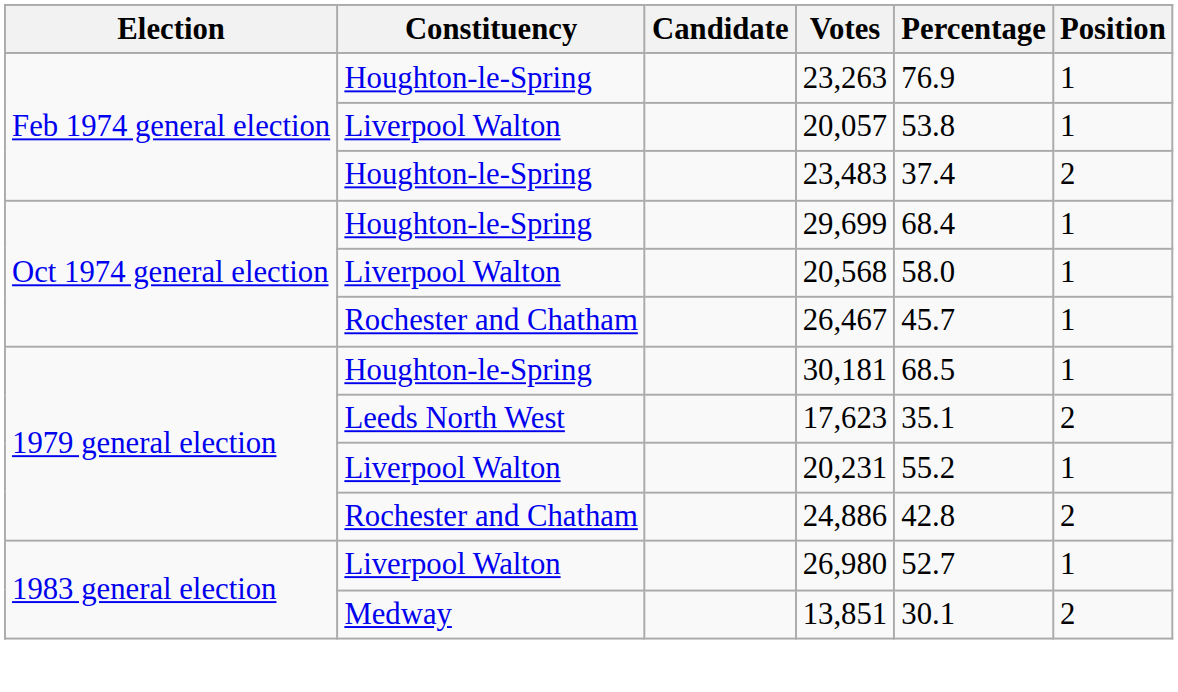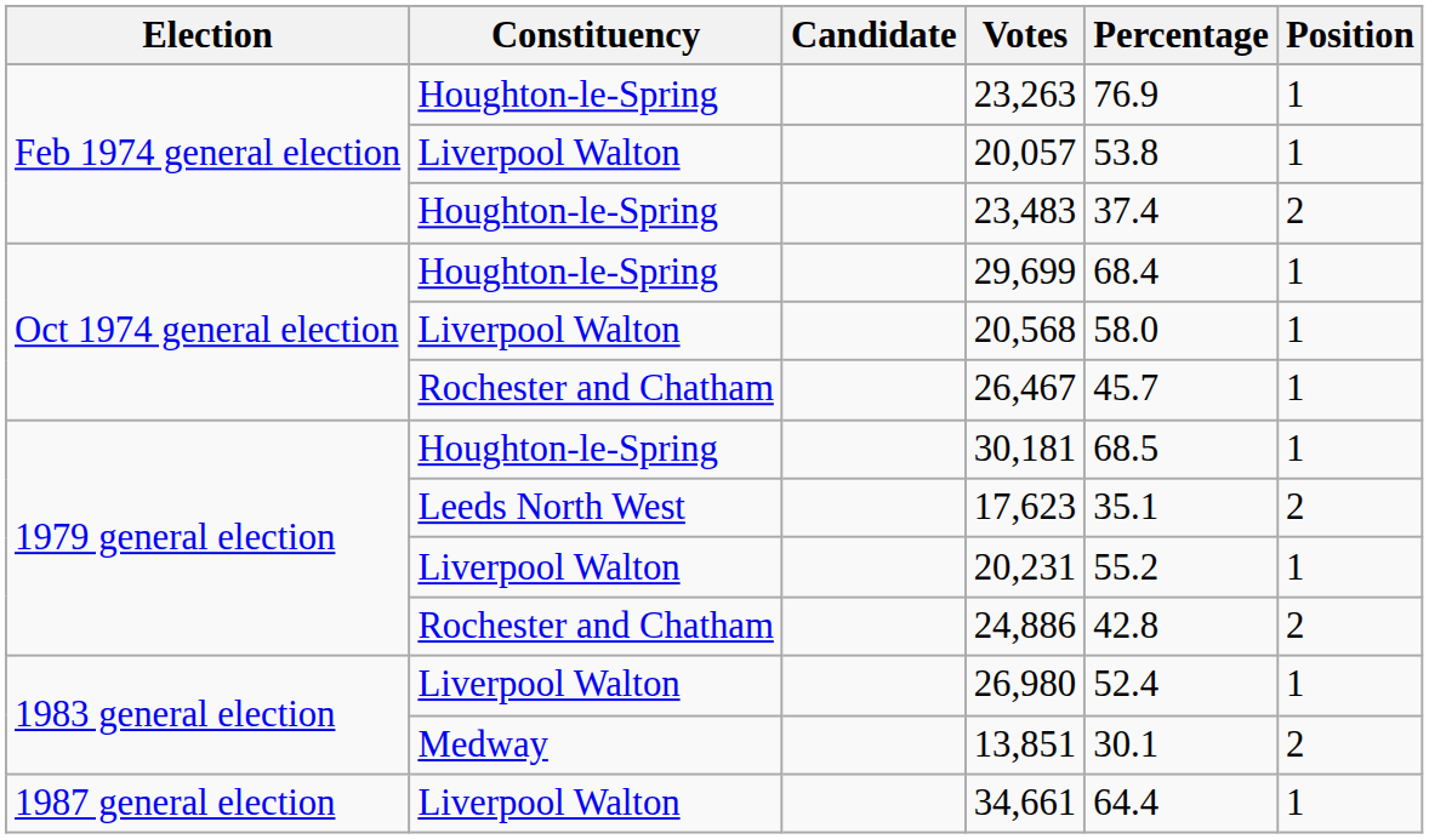26,980 | Percentage: 52.7 -> 52.4
+ row: 1987 general election | Liverpool Walton | 34,661 | 64.4 | 1
